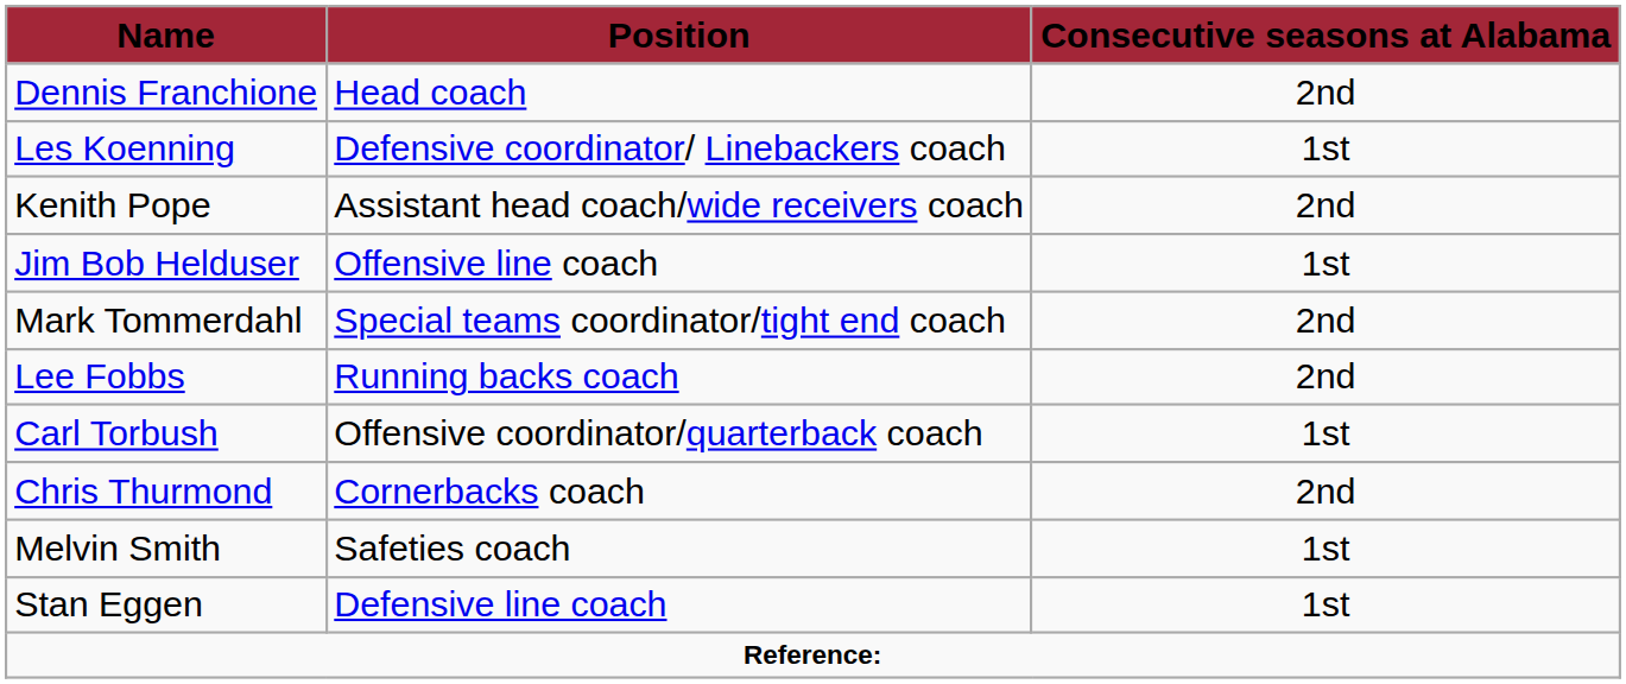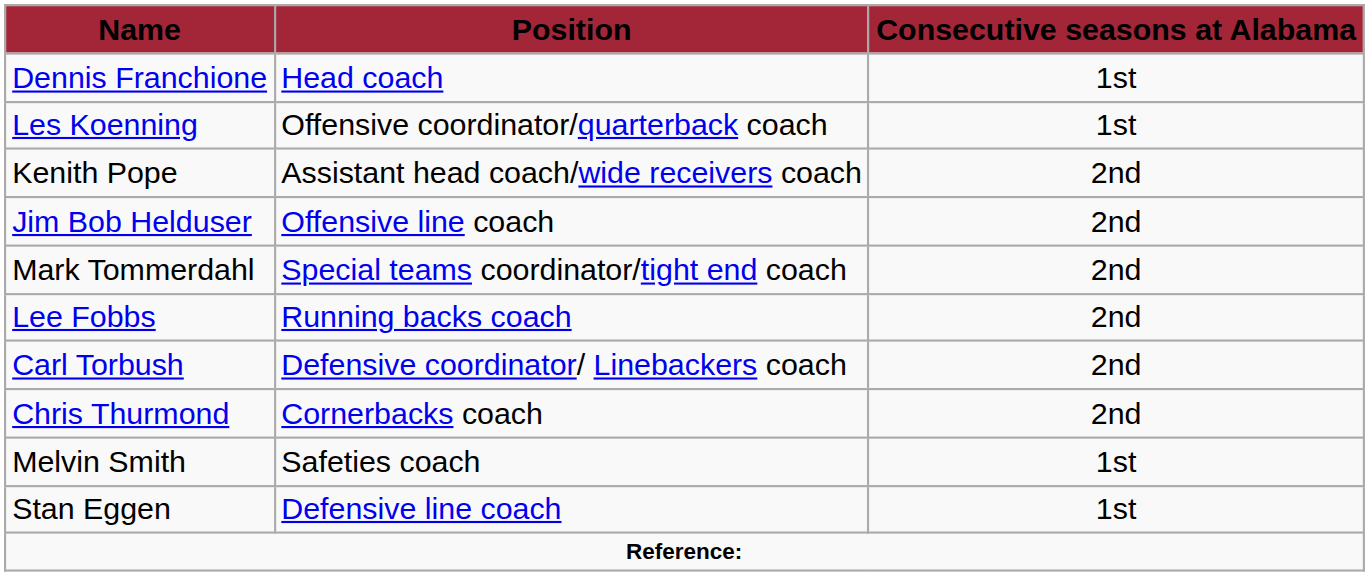Dennis Franchione | Consecutive seasons at Alabama: 2nd -> 1st
Les Koenning | Position: Defensive coordinator/ Linebackers coach -> Offensive coordinator/quarterback coach
Jim Bob Helduser | Consecutive seasons at Alabama: 1st -> 2nd
Carl Torbush | Position: Offensive coordinator/quarterback coach -> Defensive coordinator/ Linebackers coach
Carl Torbush | Consecutive seasons at Alabama: 1st -> 2nd
